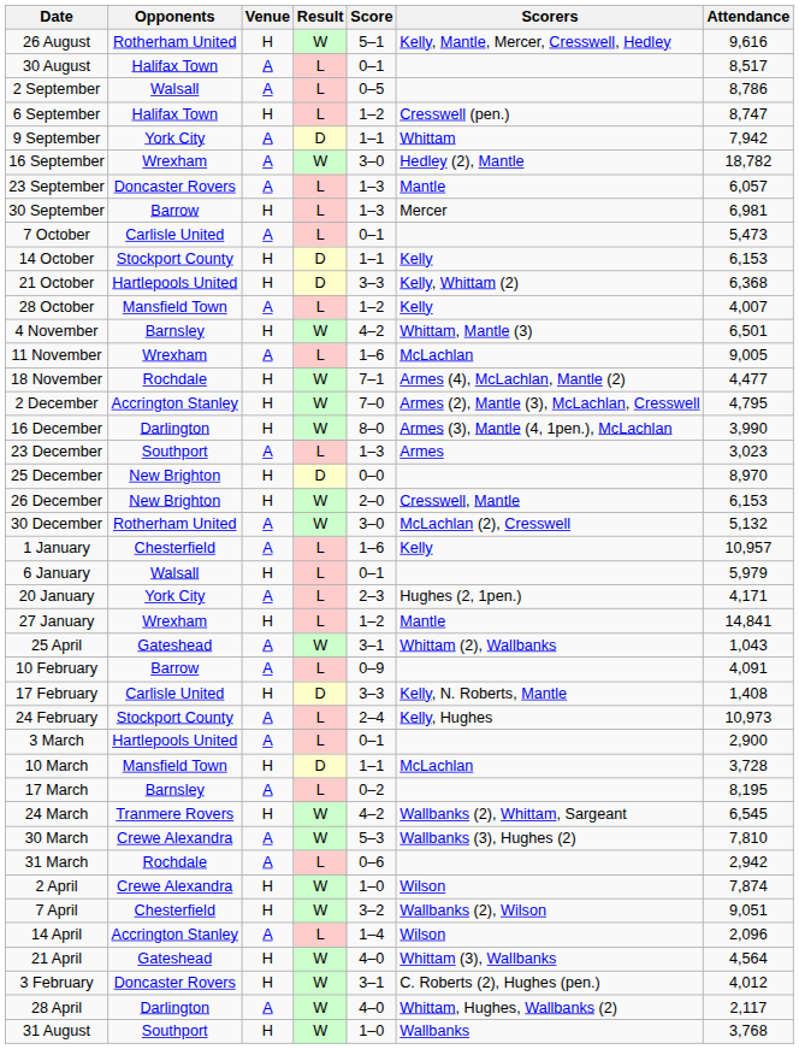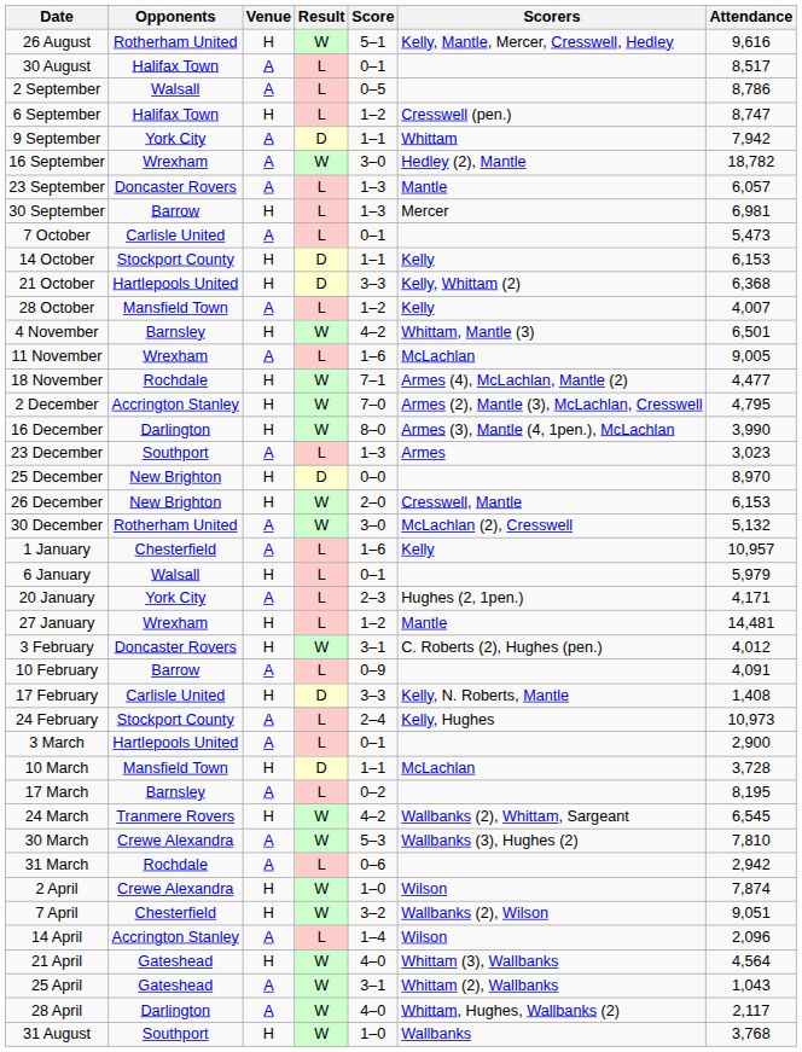27 January | Attendance: 14,841 -> 14,481
rows swapped: 3 February <-> 25 April
